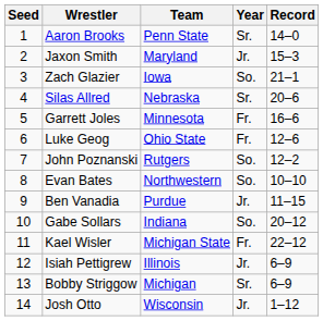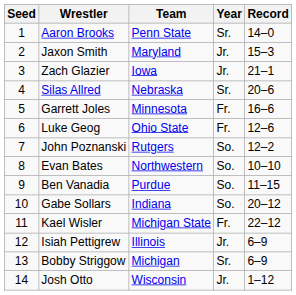Zach Glazier | Year: So. -> Jr.
Ben Vanadia | Year: Jr. -> So.
